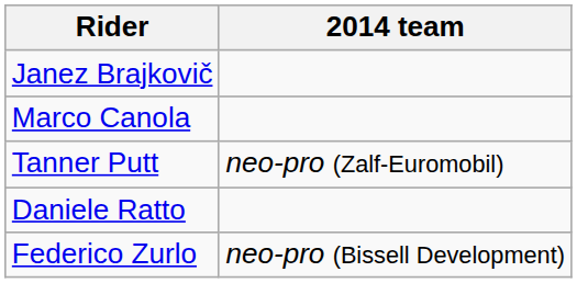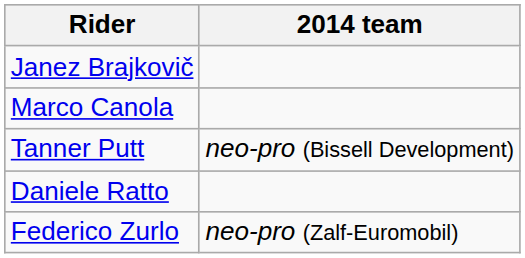Tanner Putt | 2014 team: neo-pro (Zalf-Euromobil) -> neo-pro (Bissell Development)
Federico Zurlo | 2014 team: neo-pro (Bissell Development) -> neo-pro (Zalf-Euromobil)
